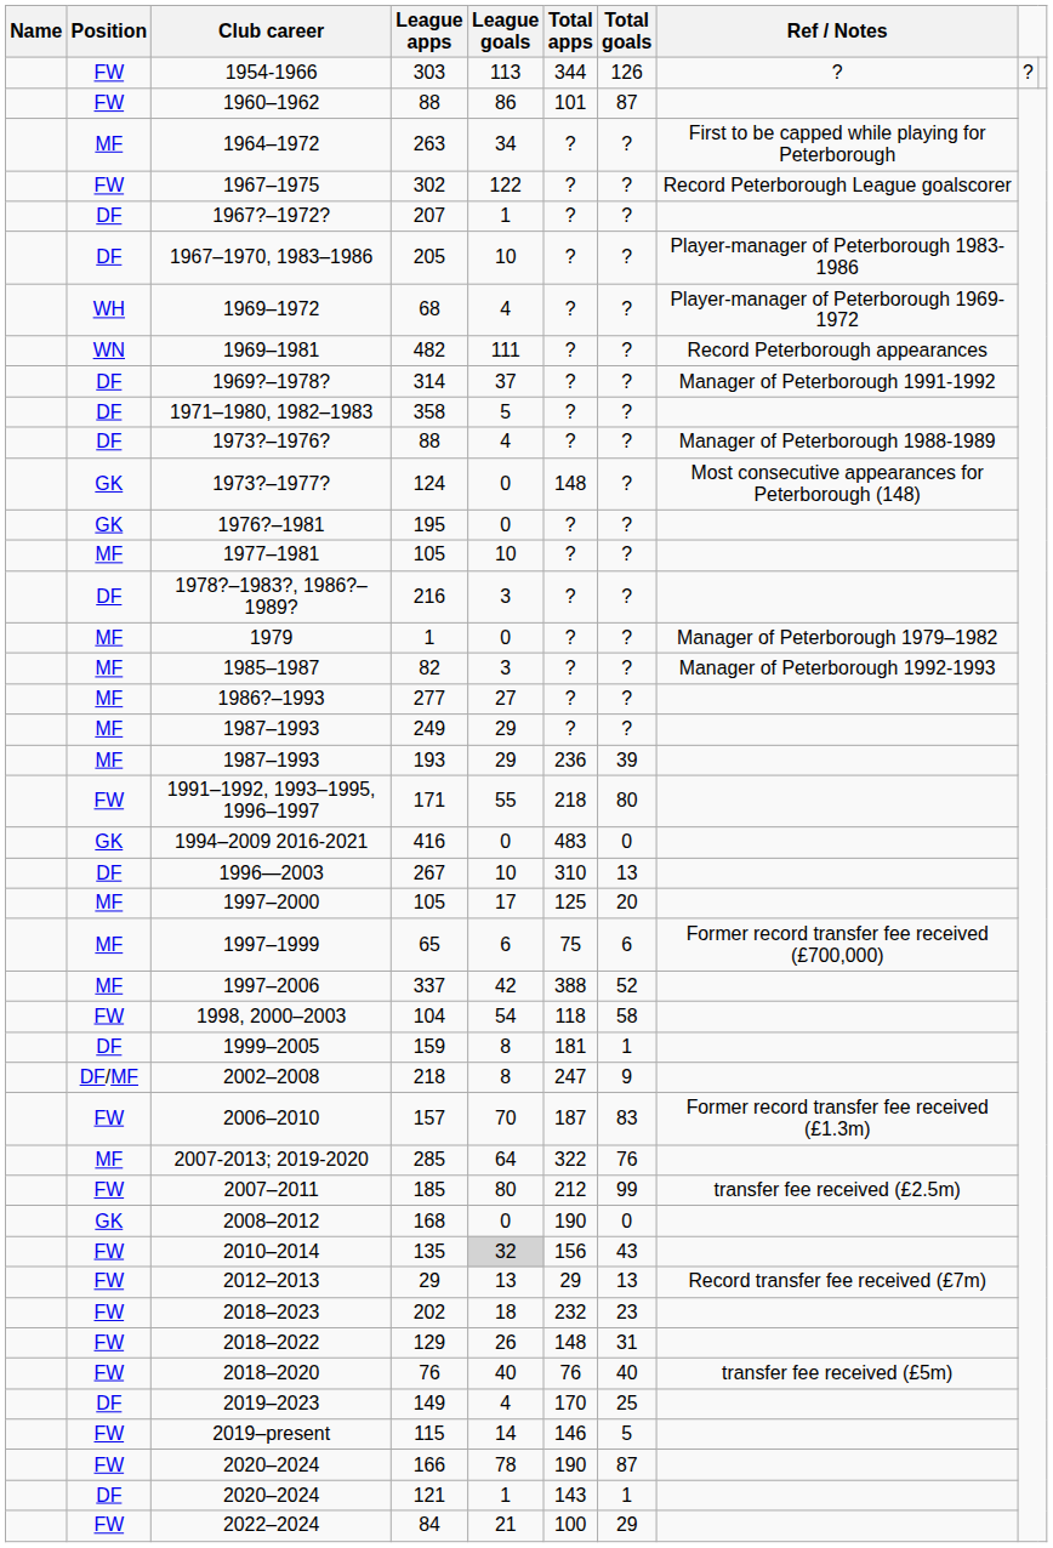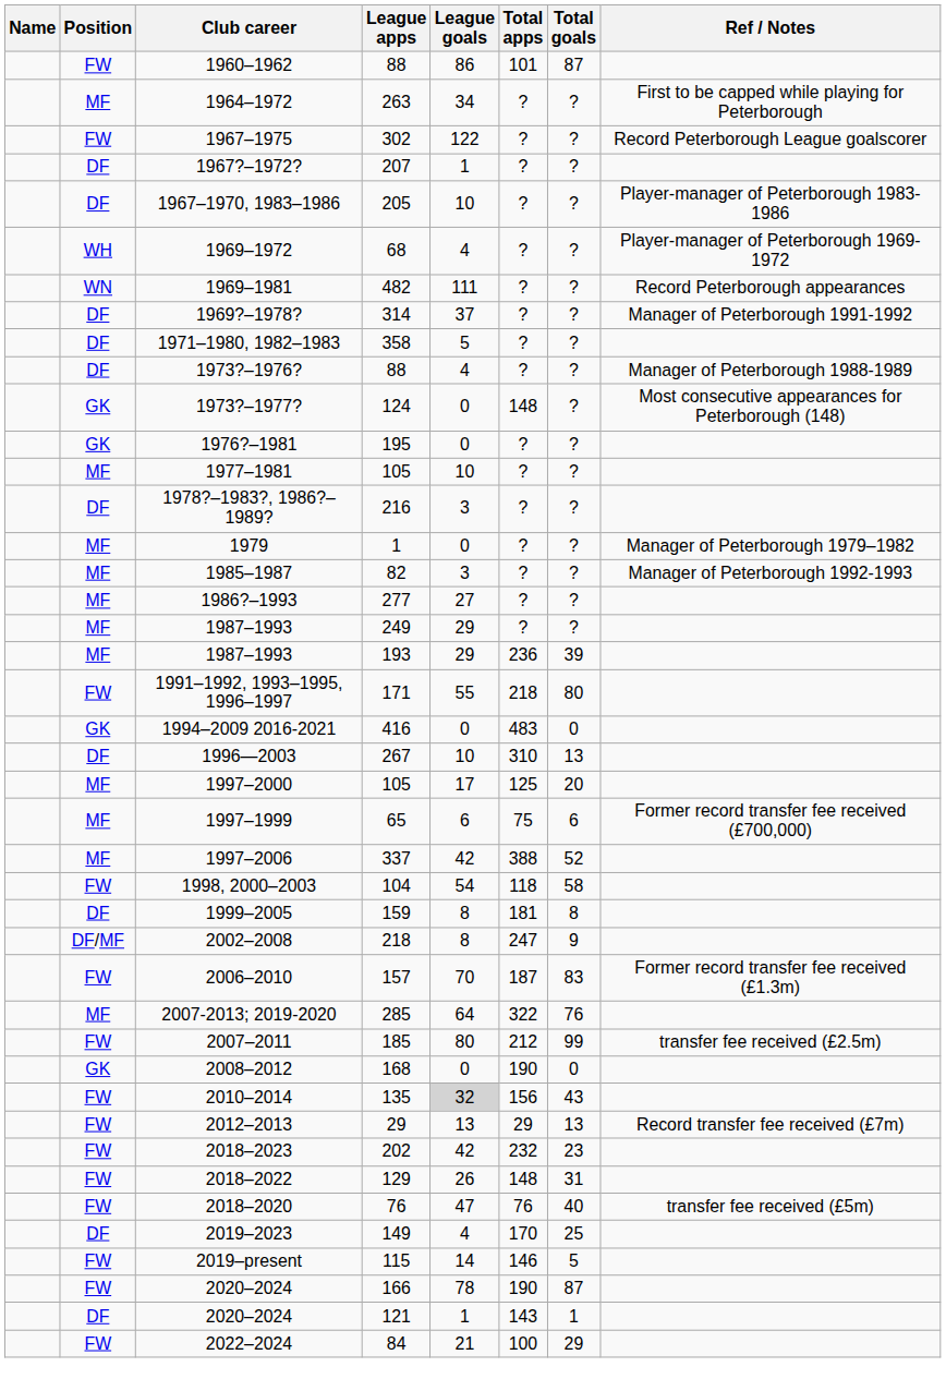- row: FW | 1954-1966 | 303 | 113 | 344 | 126 | ? | ?
1999–2005 | Total goals: 1 -> 8
2018–2023 | League goals: 18 -> 42
2018–2020 | League goals: 40 -> 47
